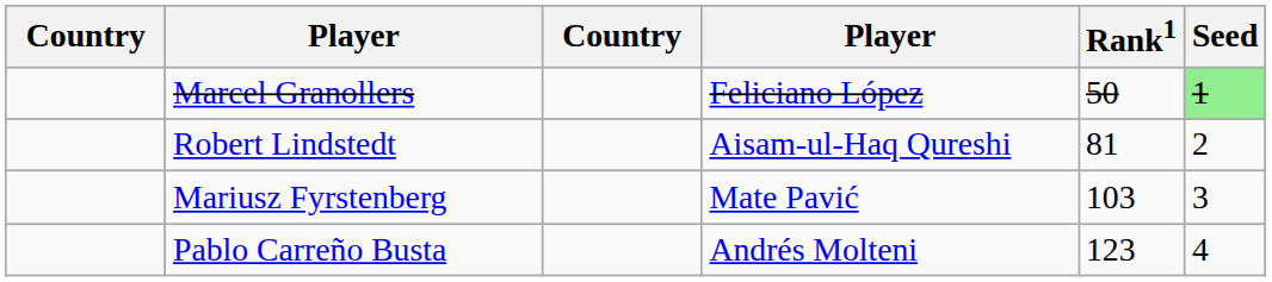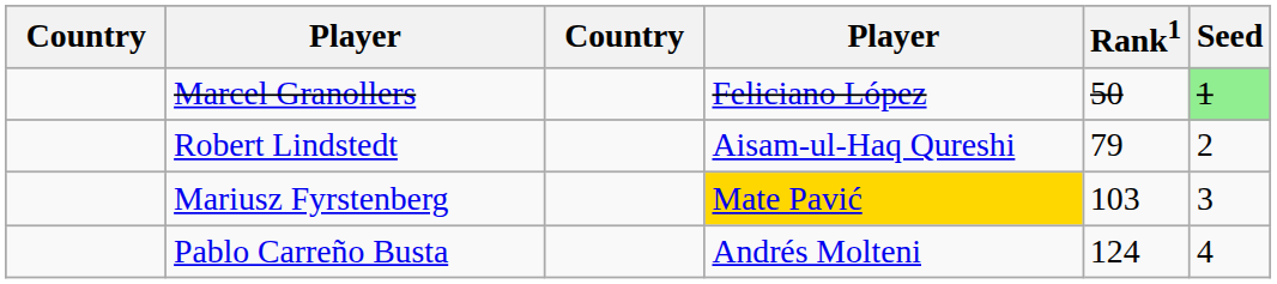Robert Lindstedt | Rank1: 81 -> 79
Mariusz Fyrstenberg | column 4: no background -> gold background
Pablo Carreño Busta | Rank1: 123 -> 124
